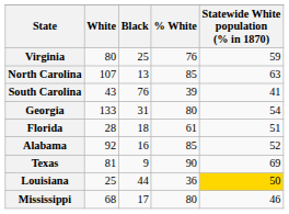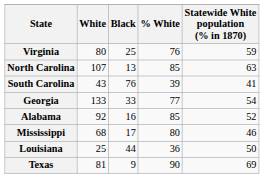Georgia | Black: 31 -> 33
Georgia | % White: 80 -> 77
- row: Florida | 28 | 18 | 61 | 51
rows swapped: Mississippi <-> Texas
Louisiana | Statewide White population (% in 1870): gold background -> no background
